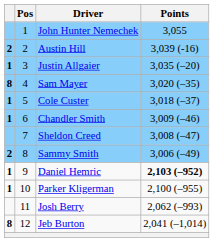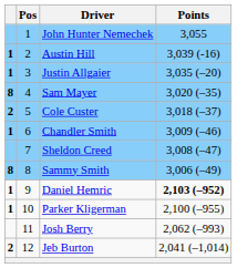Austin Hill | column 1: 2 -> 1
Cole Custer | column 1: 1 -> 2
Sammy Smith | column 1: 2 -> 8
Jeb Burton | column 1: 8 -> 2
